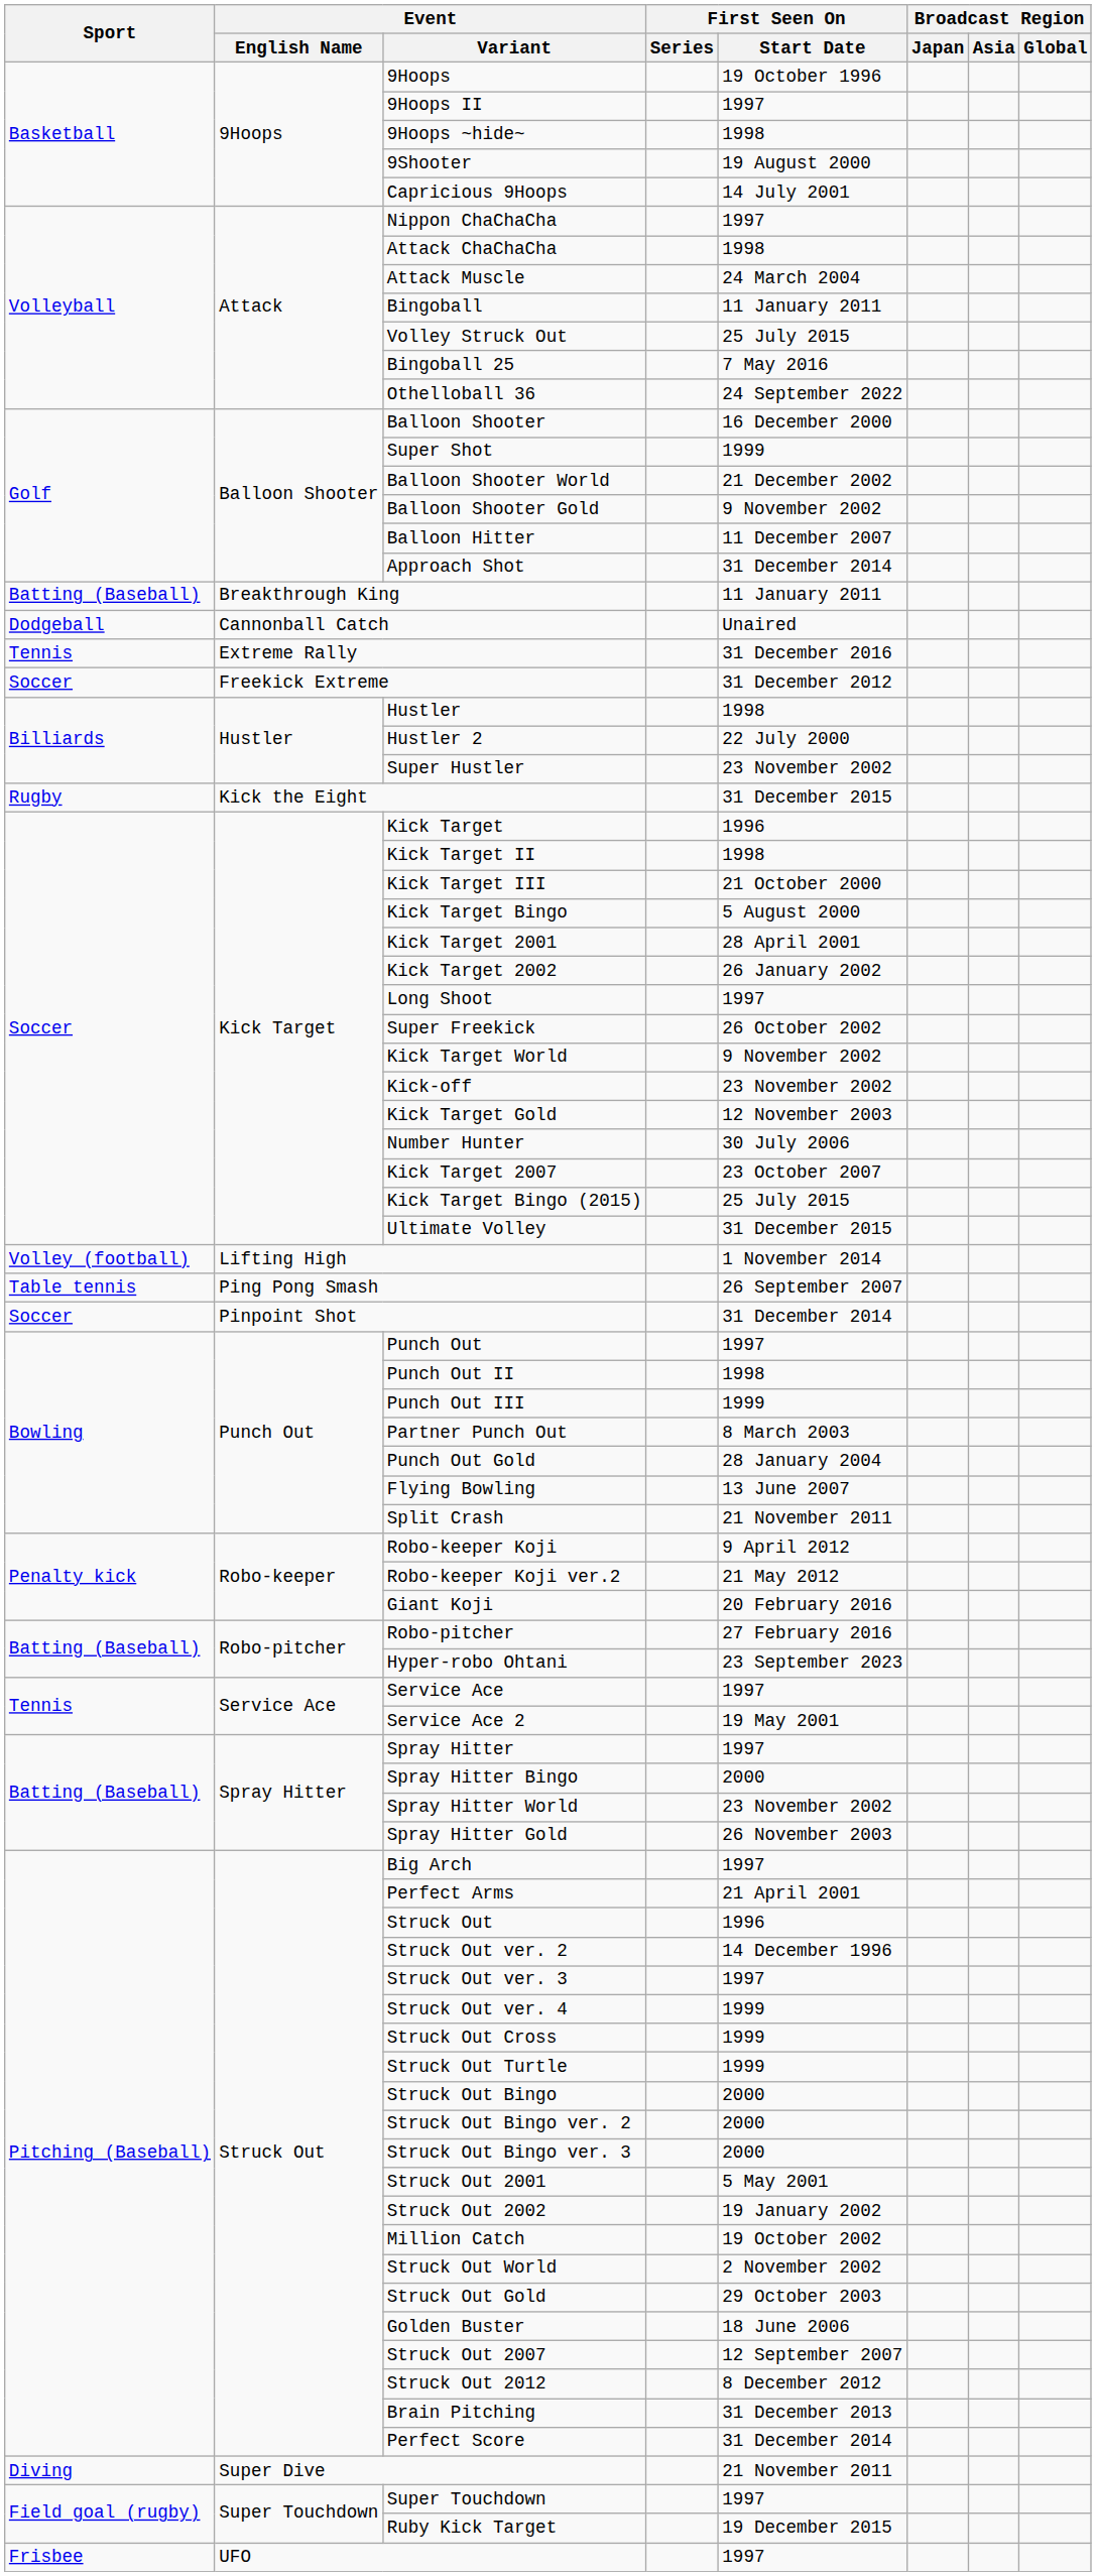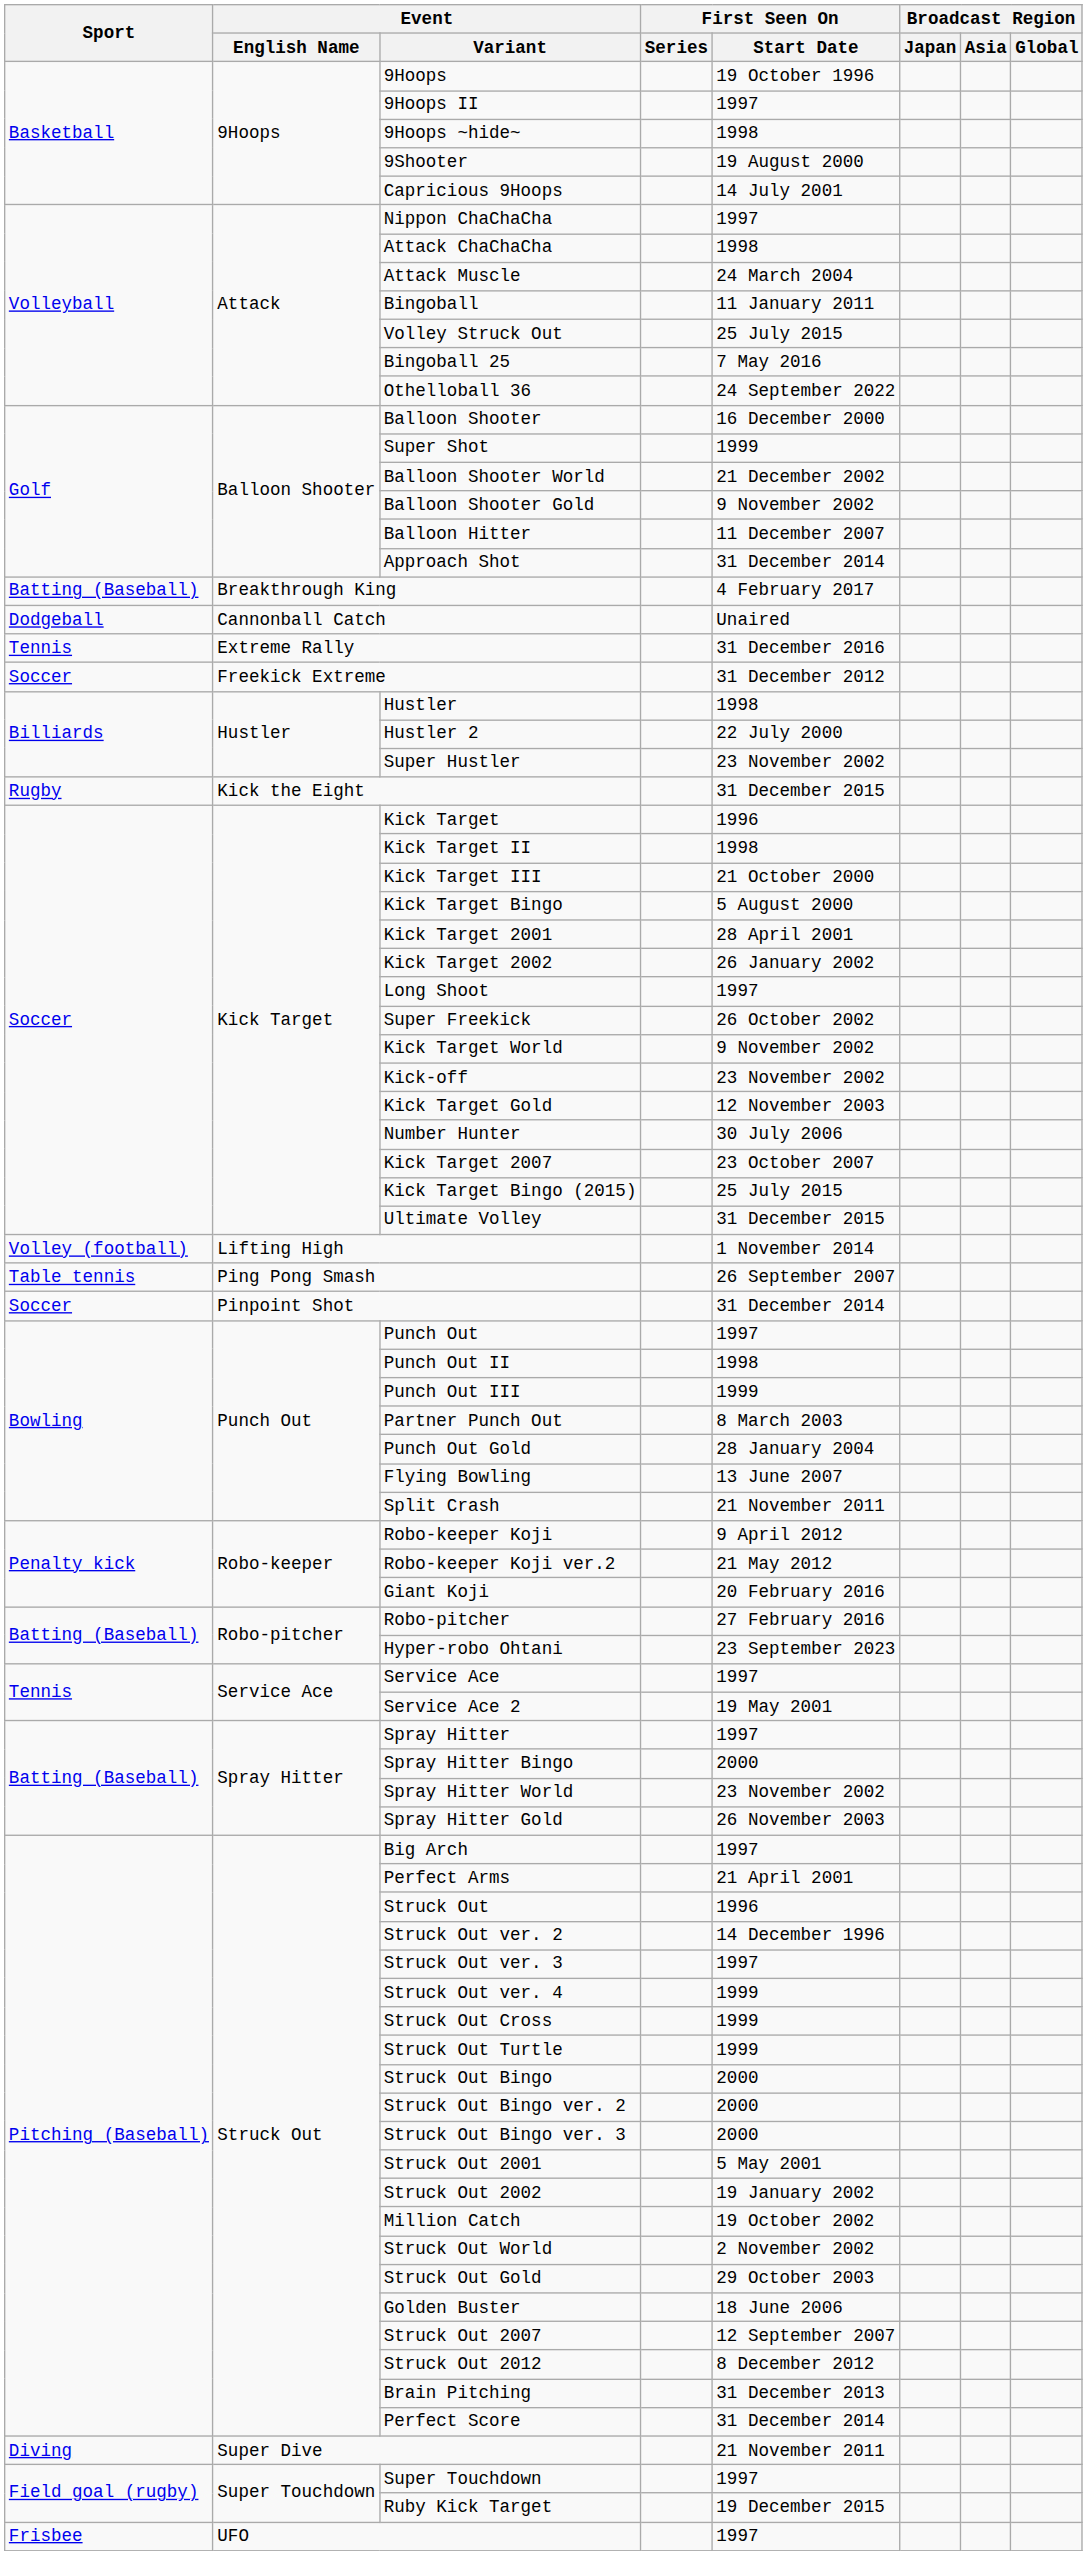Breakthrough King | First Seen On / Start Date: 11 January 2011 -> 4 February 2017
